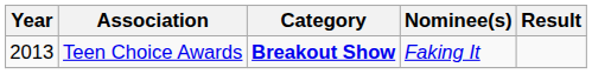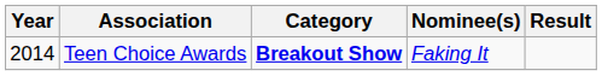Teen Choice Awards | Year: 2013 -> 2014
